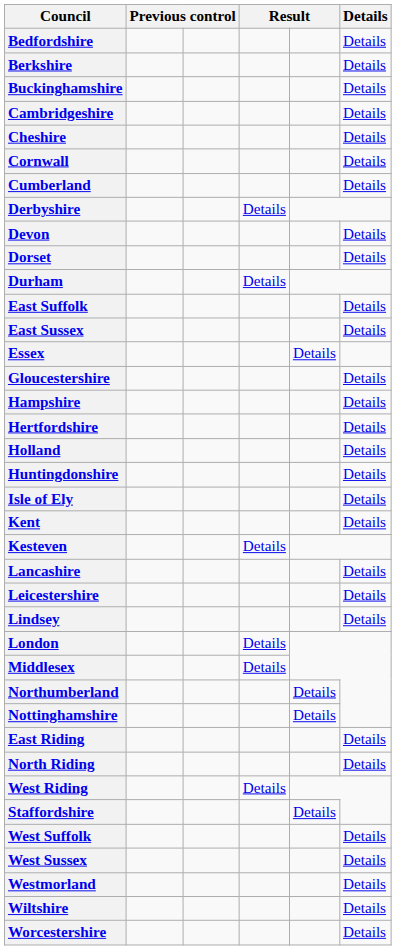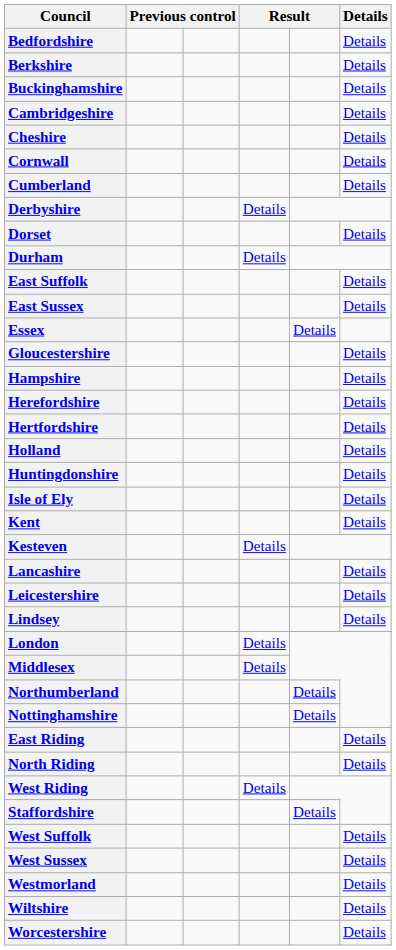- row: Devon | Details
+ row: Herefordshire | Details
